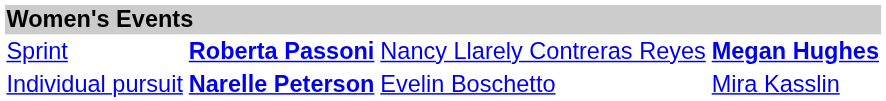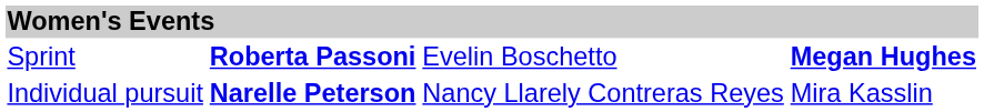Sprint | column 3: Nancy Llarely Contreras Reyes -> Evelin Boschetto
Individual pursuit | column 3: Evelin Boschetto -> Nancy Llarely Contreras Reyes
